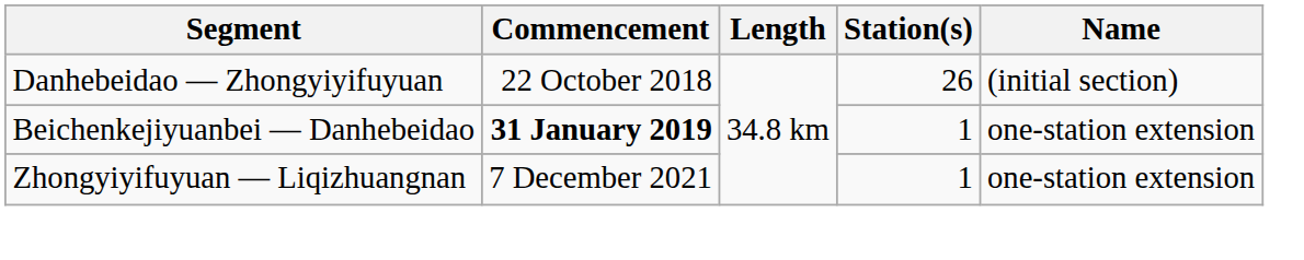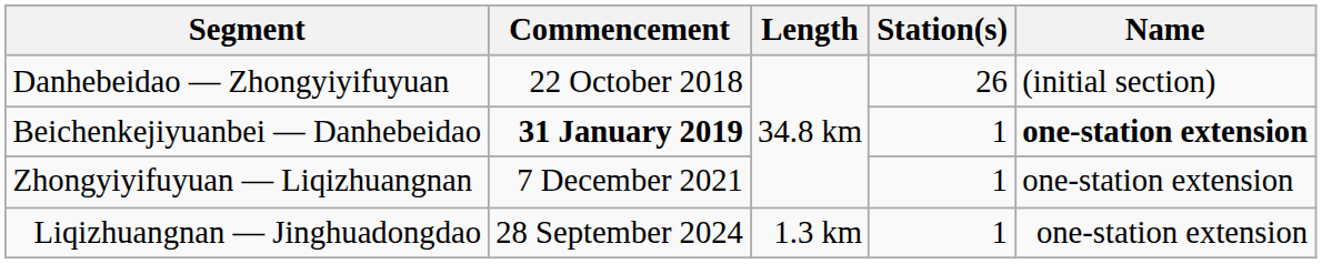Beichenkejiyuanbei — Danhebeidao | Name: normal -> bold
+ row: Liqizhuangnan — Jinghuadongdao | 28 September 2024 | 1.3 km | 1 | one-station extension
